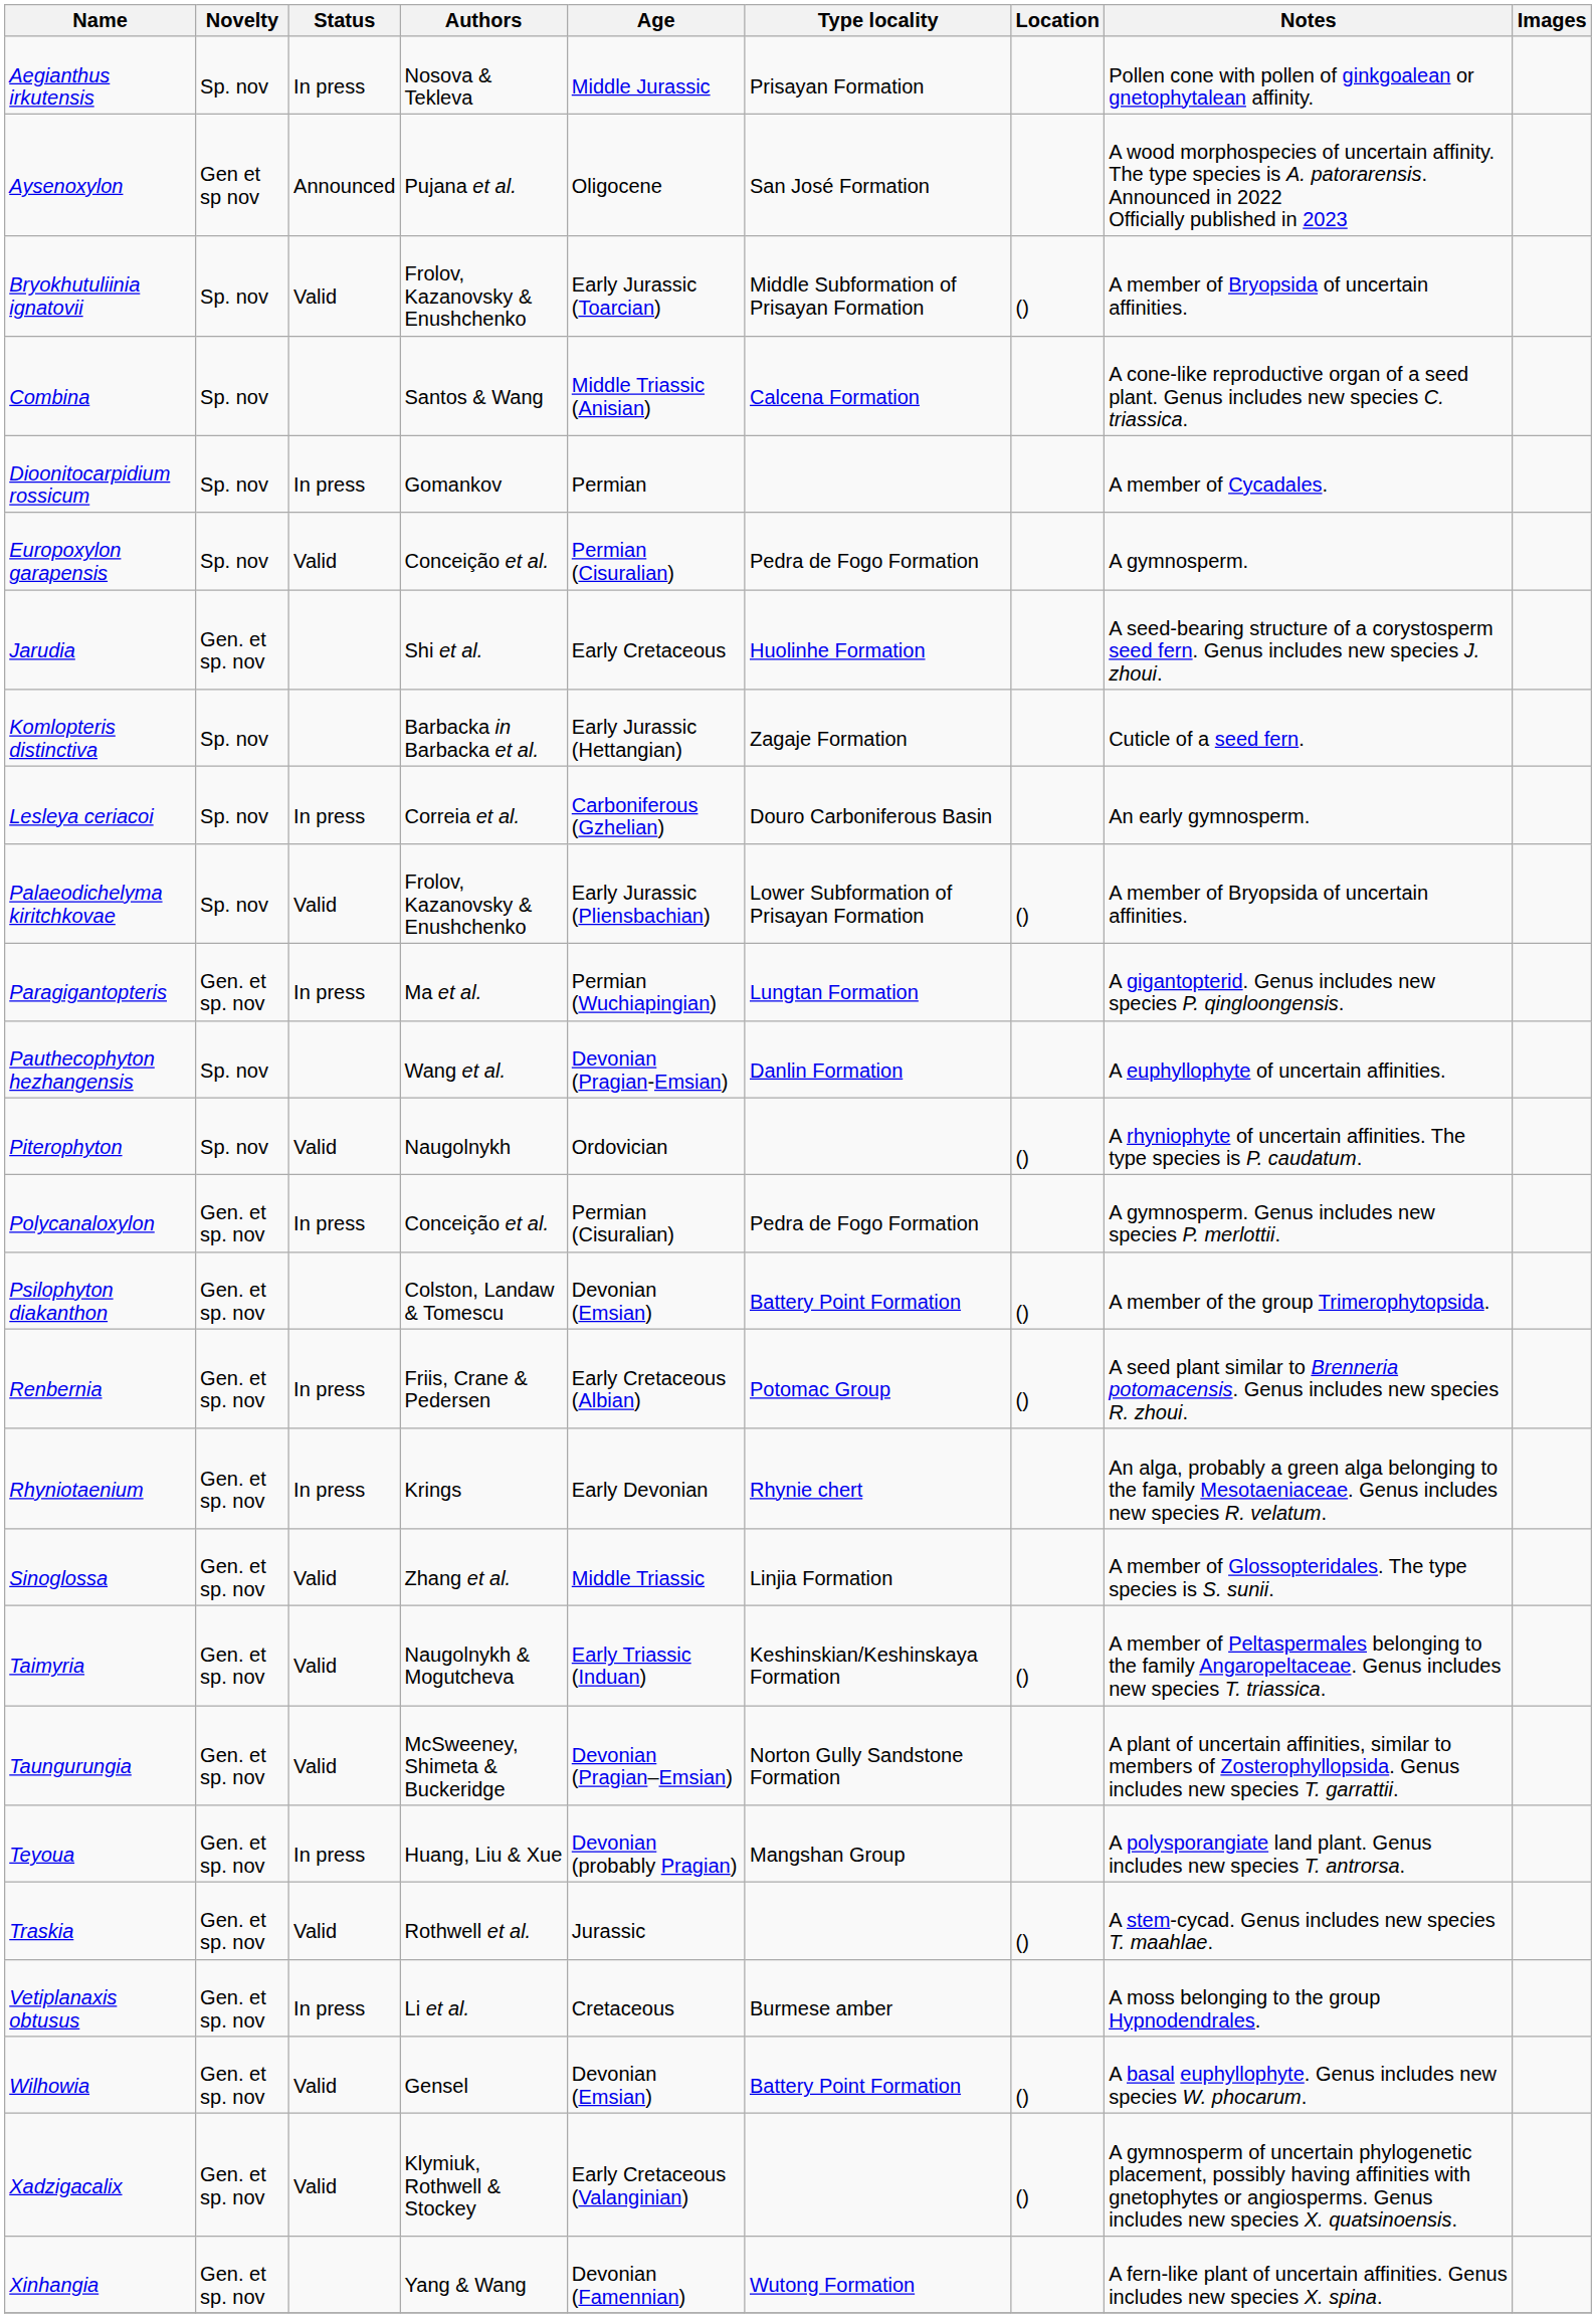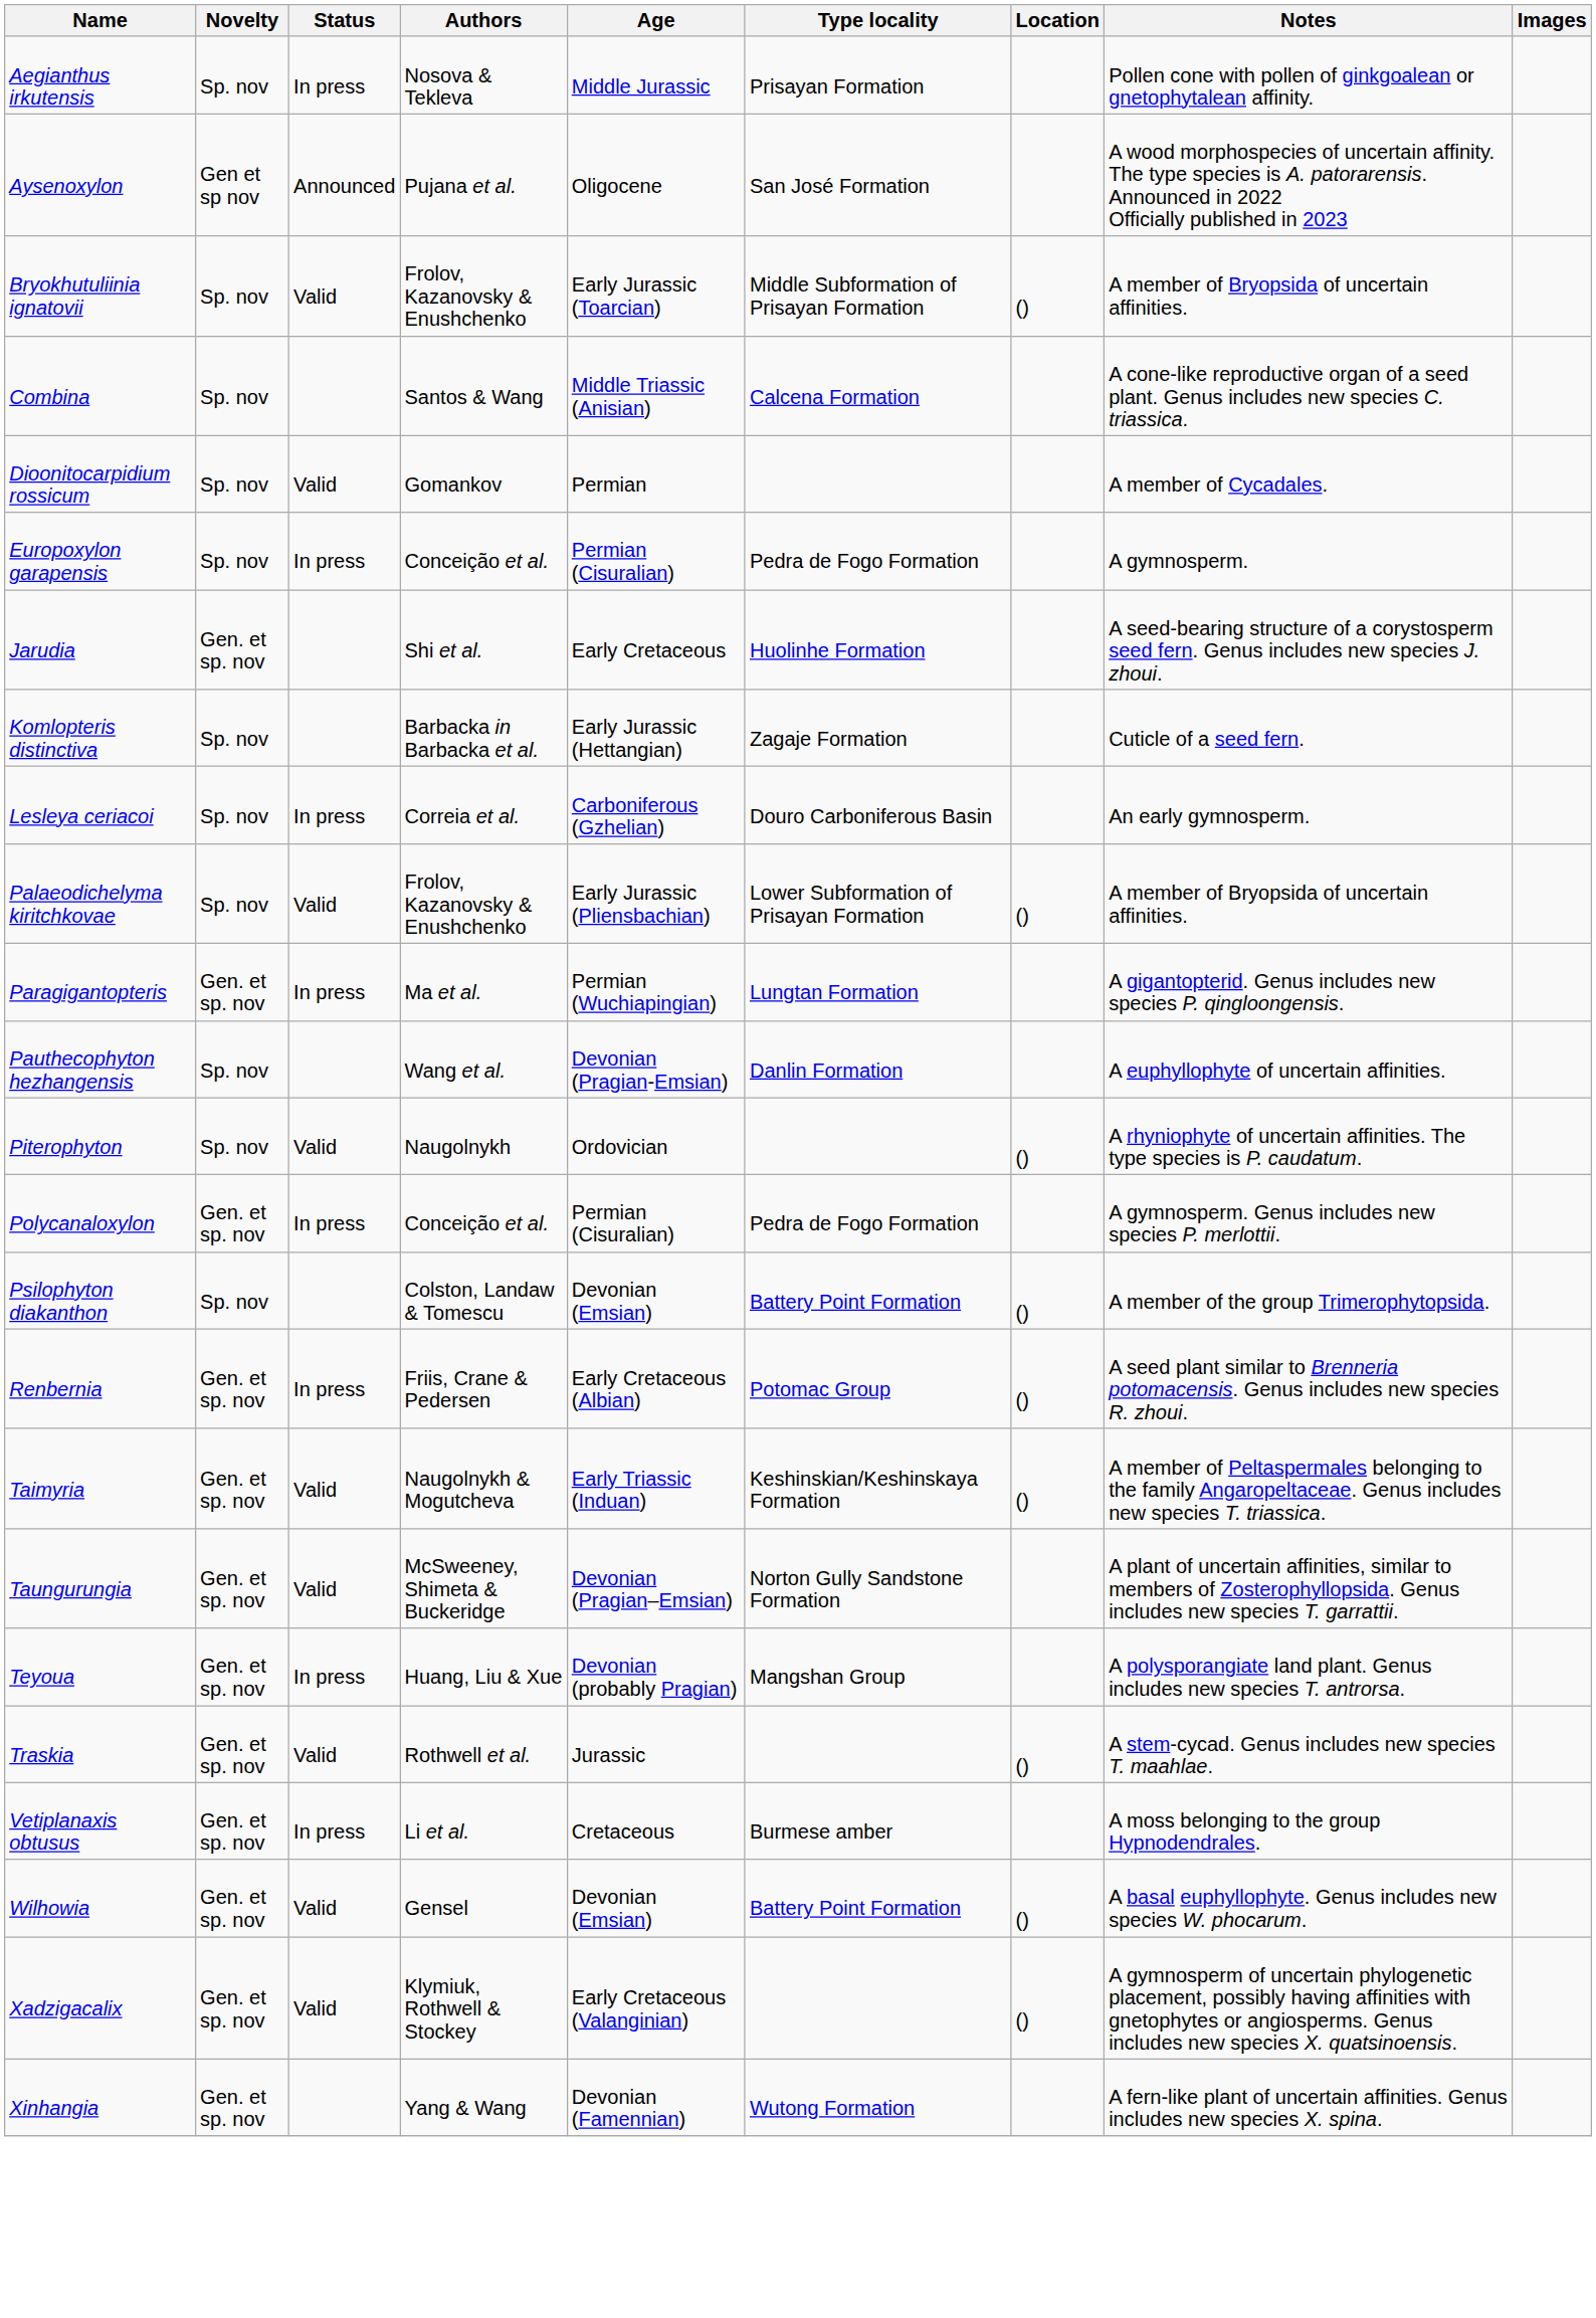Dioonitocarpidium rossicum | Status: In press -> Valid
Europoxylon garapensis | Status: Valid -> In press
Psilophyton diakanthon | Novelty: Gen. et sp. nov -> Sp. nov
- row: Rhyniotaenium | Gen. et sp. nov | In press | Krings | Early Devonian | Rhynie chert | An alga, probably a green alga belonging to the family Mesotaeniaceae. Genus includes new species R. velatum.
- row: Sinoglossa | Gen. et sp. nov | Valid | Zhang et al. | Middle Triassic | Linjia Formation | A member of Glossopteridales. The type species is S. sunii.
